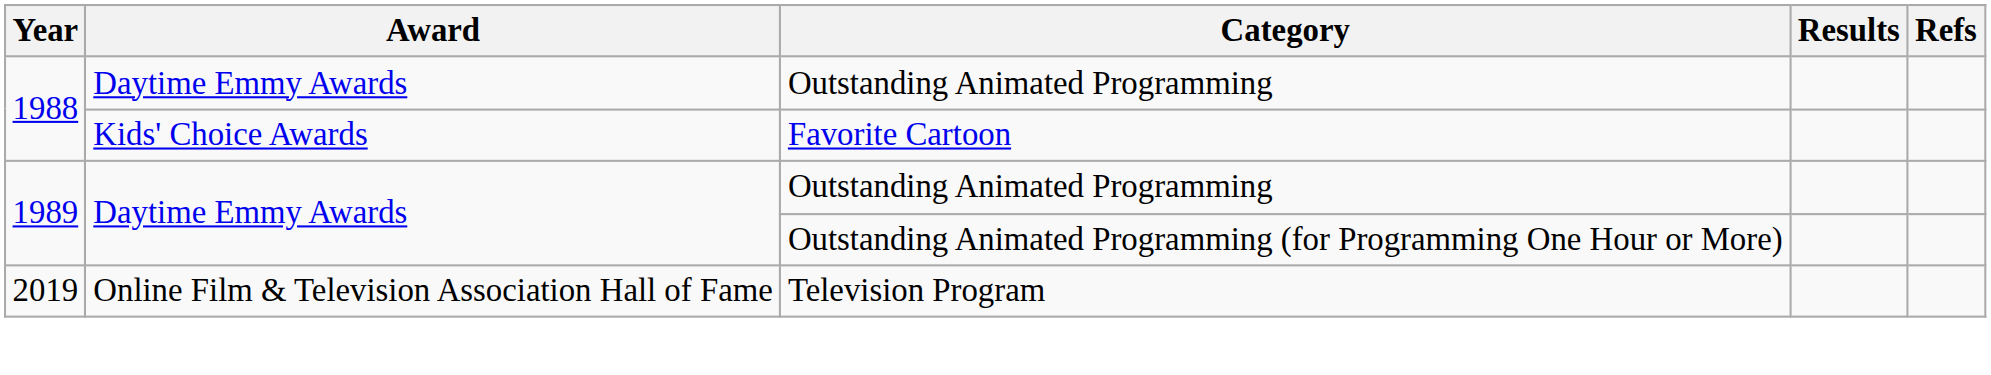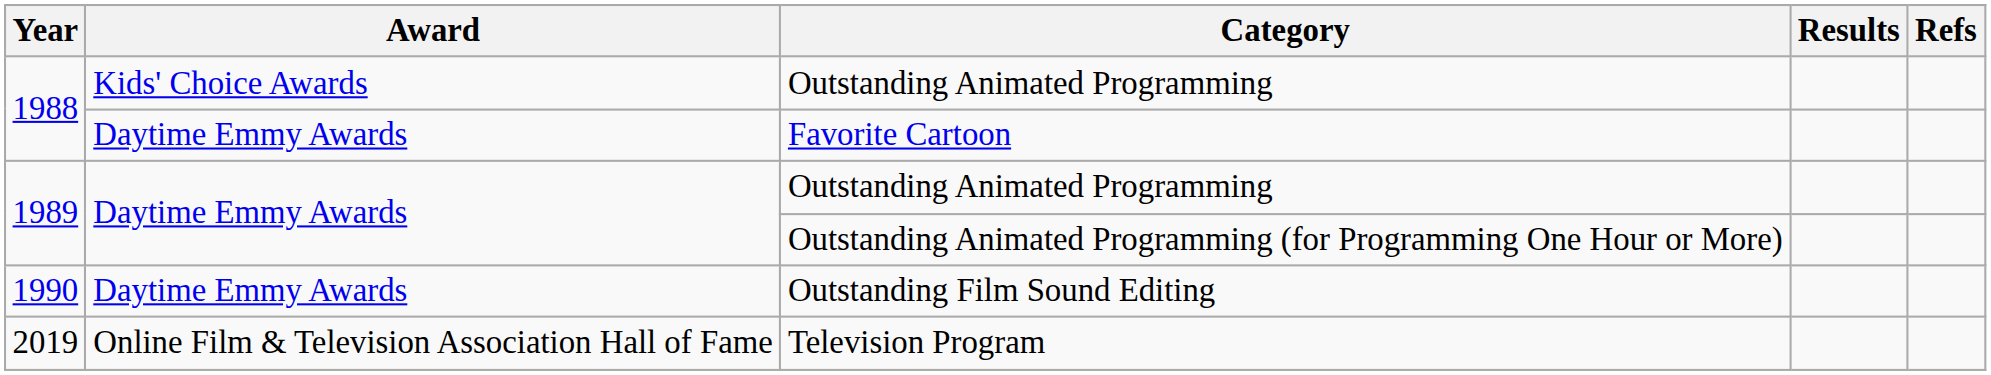1988 / Outstanding Animated Programming | Award: Daytime Emmy Awards -> Kids' Choice Awards
Favorite Cartoon | Award: Kids' Choice Awards -> Daytime Emmy Awards
+ row: 1990 | Daytime Emmy Awards | Outstanding Film Sound Editing
